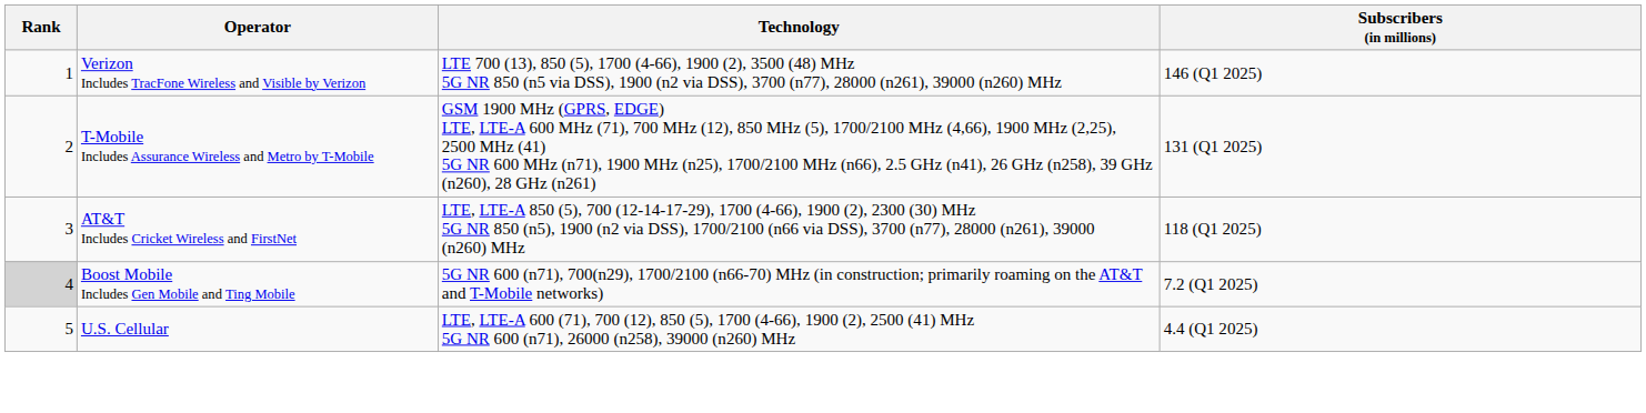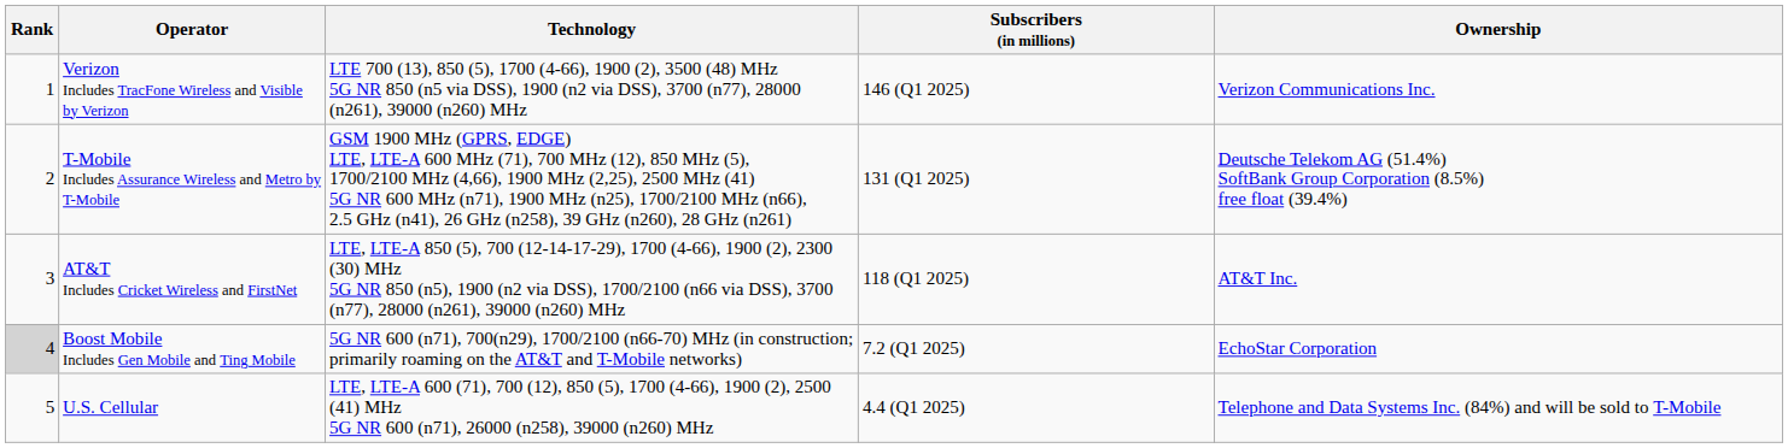+ column: Ownership | Verizon Communications Inc. | Deutsche Telekom AG (51.4%) SoftBank Group Corporation (8.5%) free float (39.4%) | AT&T Inc. | EchoStar Corporation | Telephone and Data Systems Inc. (84%) and will be sold to T-Mobile
